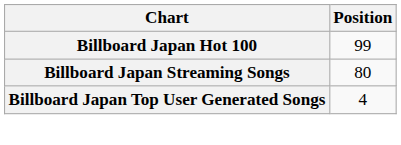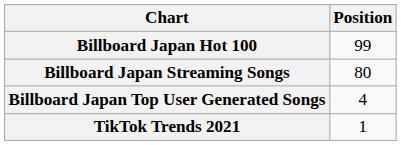+ row: TikTok Trends 2021 | 1
